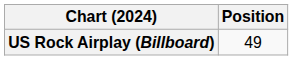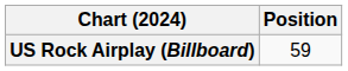US Rock Airplay (Billboard) | Position: 49 -> 59
